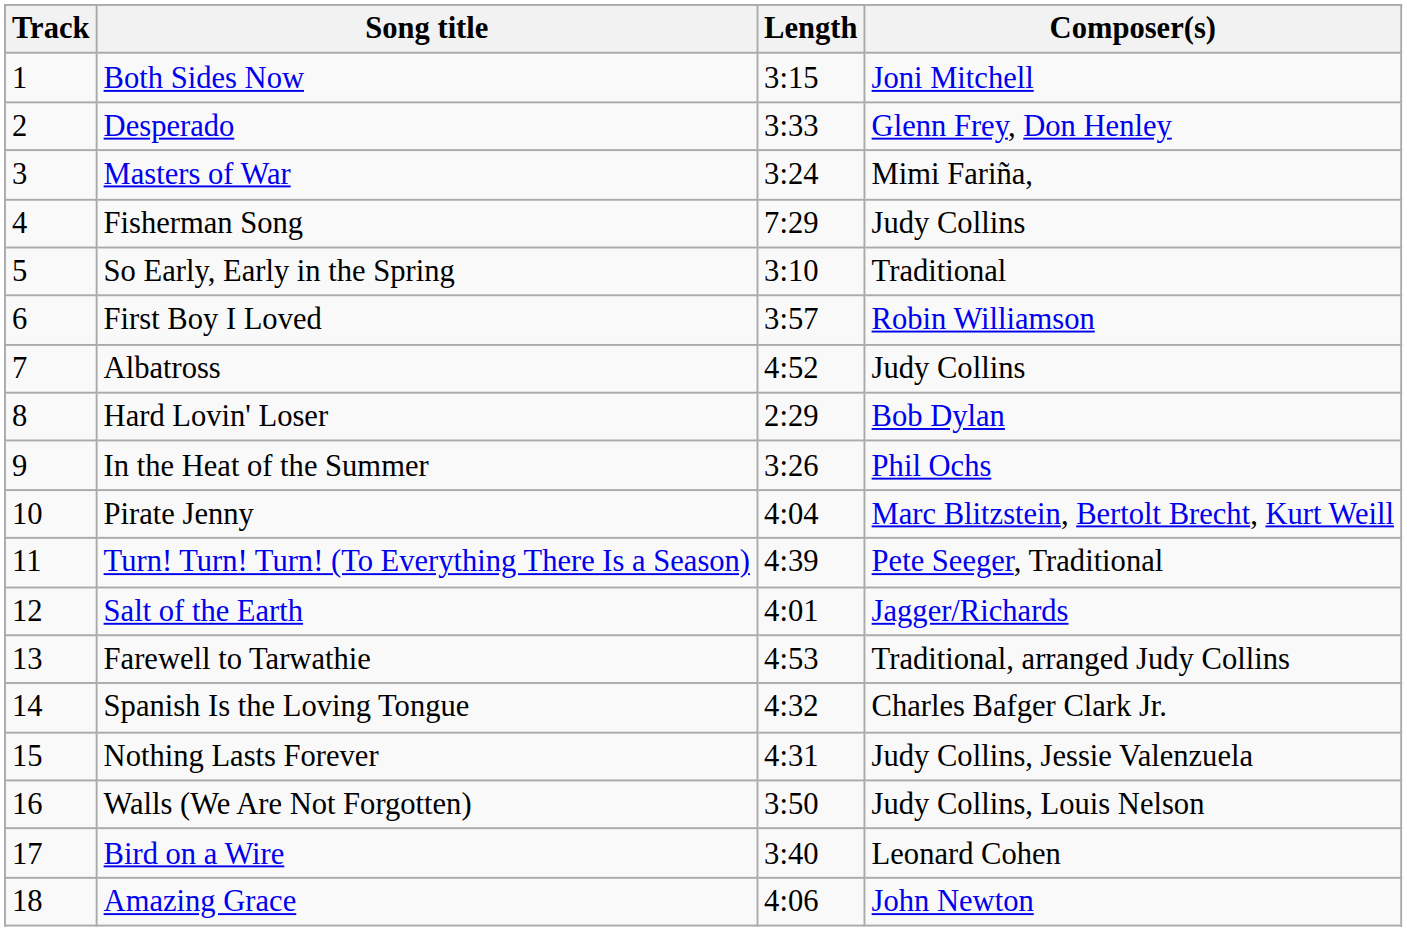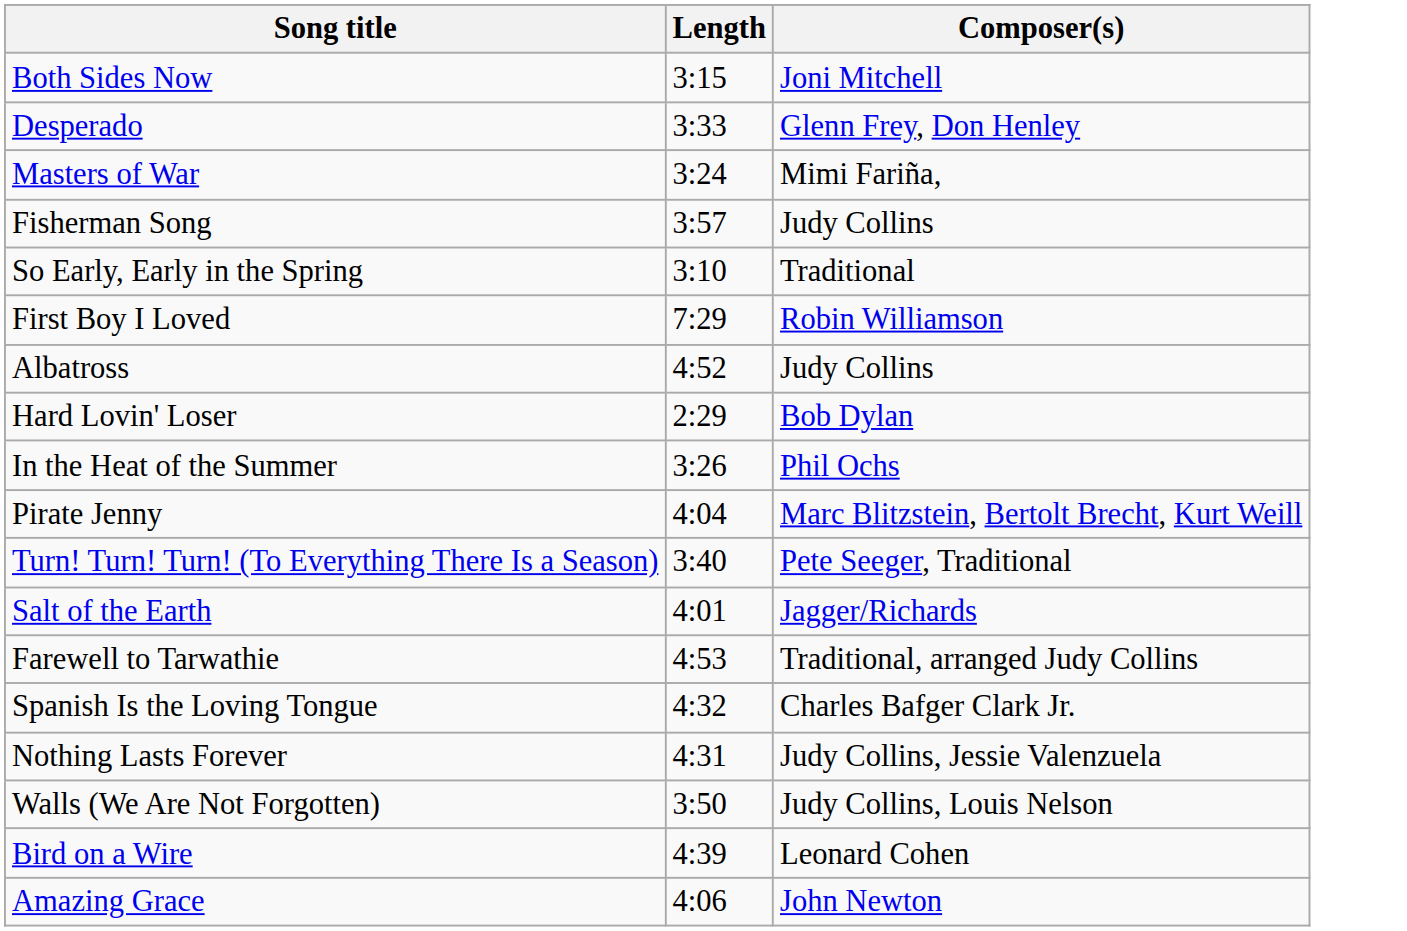- column: Track | 1 | 2 | 3 | 4 | 5 | 6 | 7 | 8 | 9 | 10 | 11 | 12 | 13 | 14 | 15 | 16 | 17 | 18
Fisherman Song | Length: 7:29 -> 3:57
First Boy I Loved | Length: 3:57 -> 7:29
Turn! Turn! Turn! (To Everything There Is a Season) | Length: 4:39 -> 3:40
Bird on a Wire | Length: 3:40 -> 4:39
